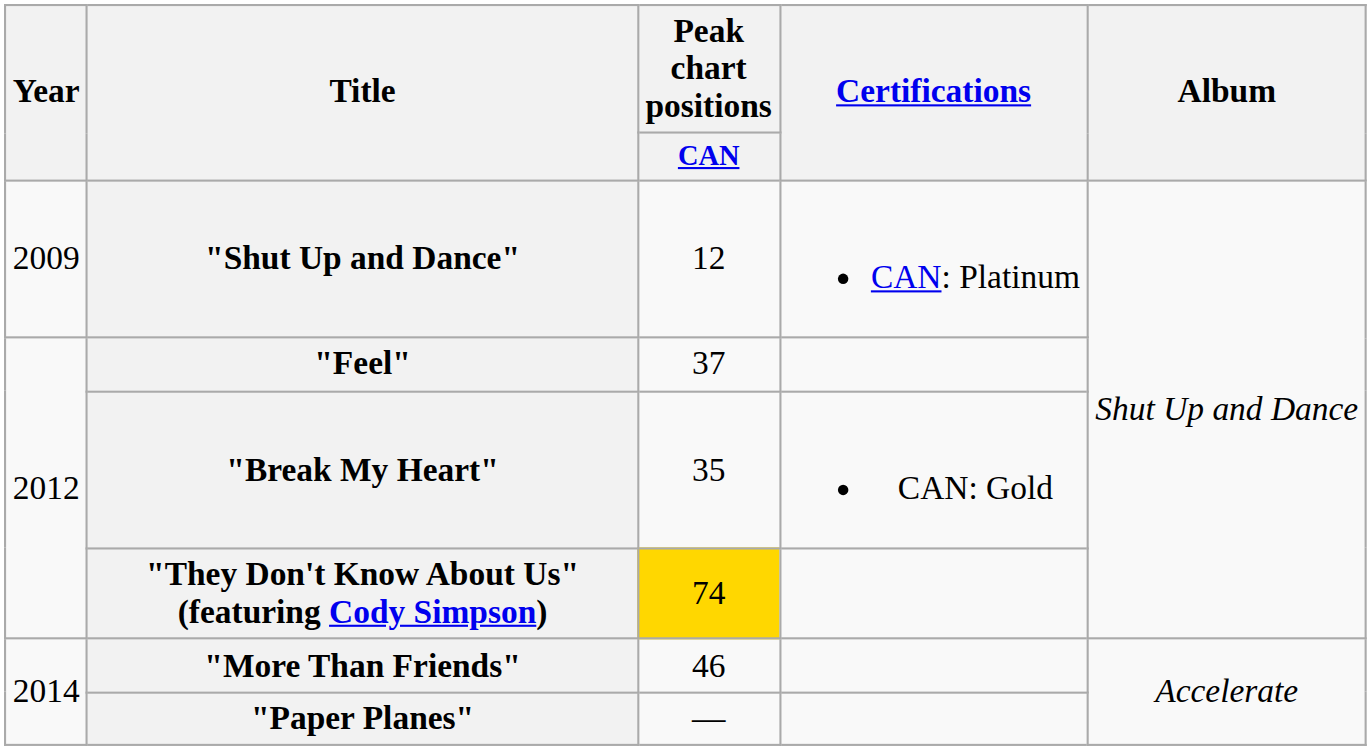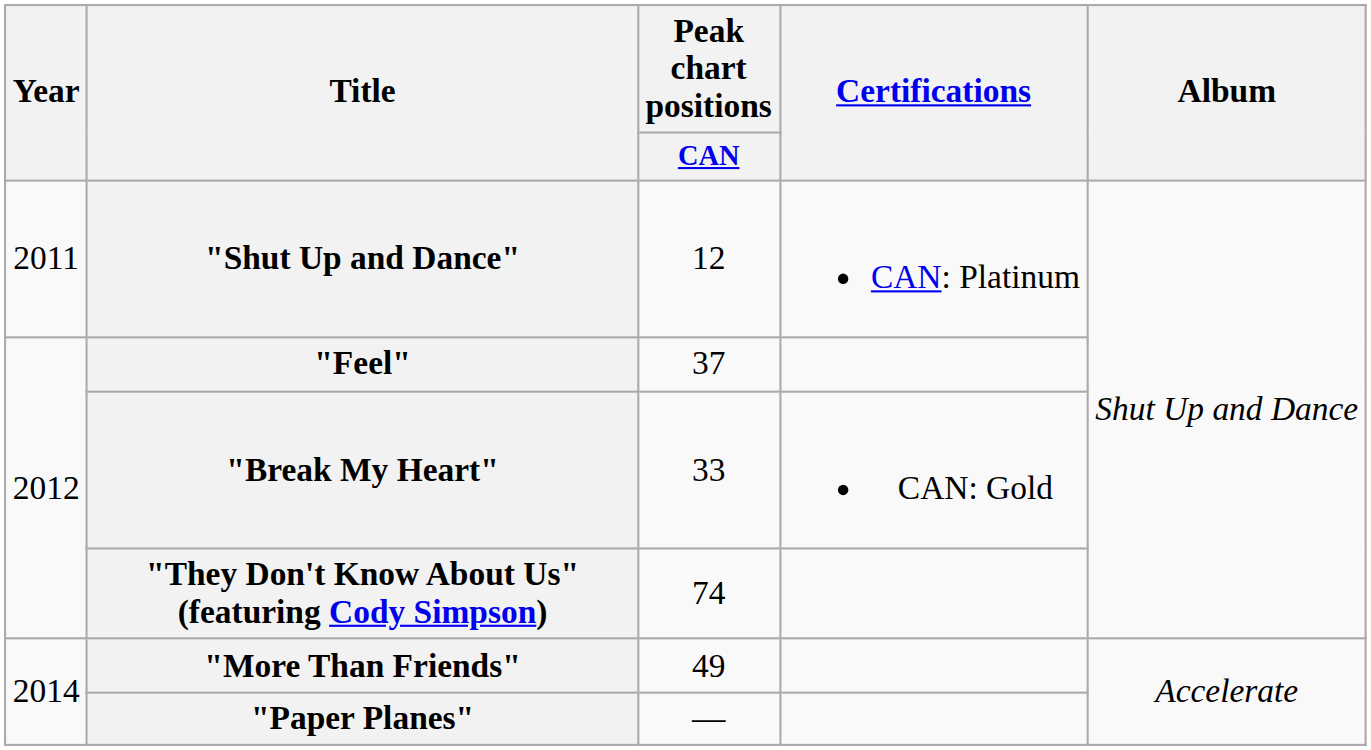"Shut Up and Dance" | Year: 2009 -> 2011
"Break My Heart" | Peak chart positions / CAN: 35 -> 33
"They Don't Know About Us" (featuring Cody Simpson) | Peak chart positions / CAN: gold background -> no background
"More Than Friends" | Peak chart positions / CAN: 46 -> 49
